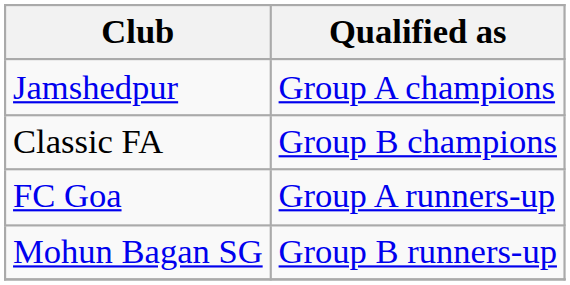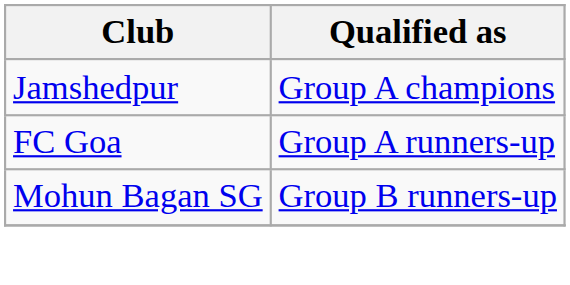- row: Classic FA | Group B champions
